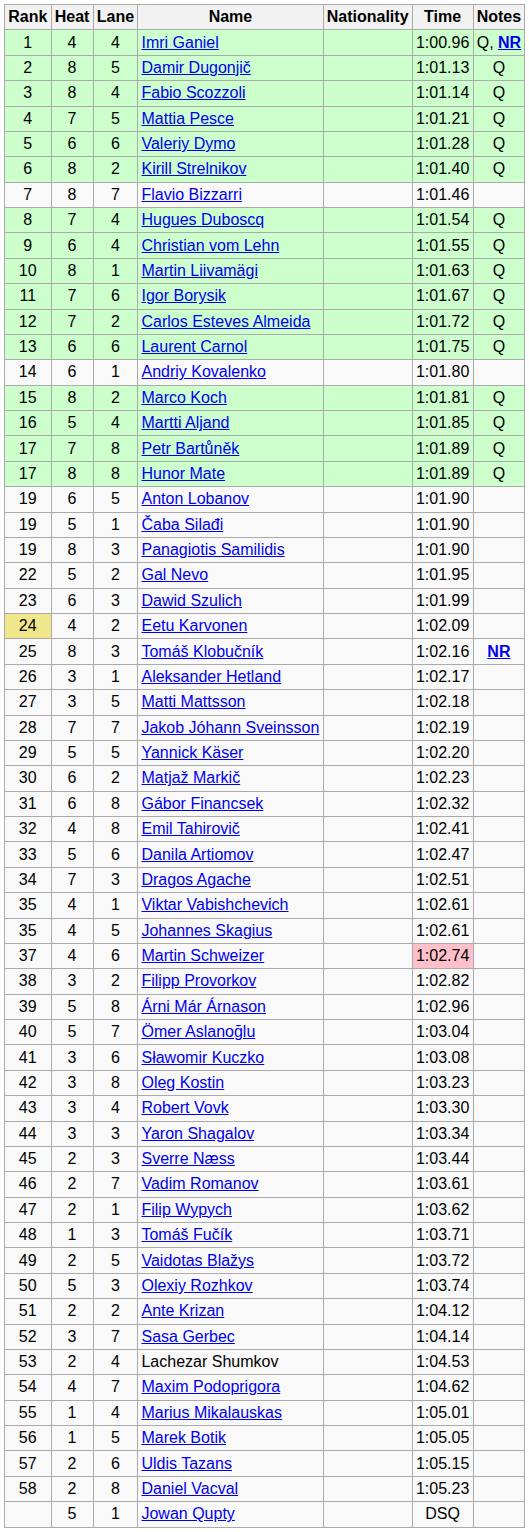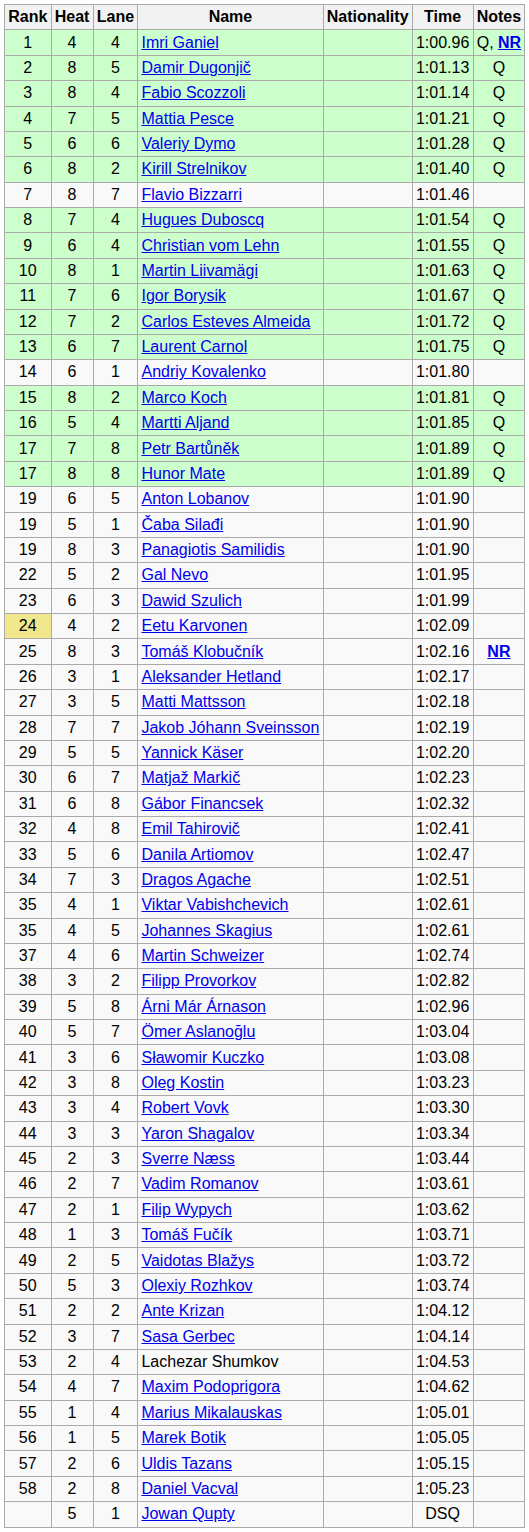Laurent Carnol | Lane: 6 -> 7
Matjaž Markič | Lane: 2 -> 7
Martin Schweizer | Time: pink background -> no background
